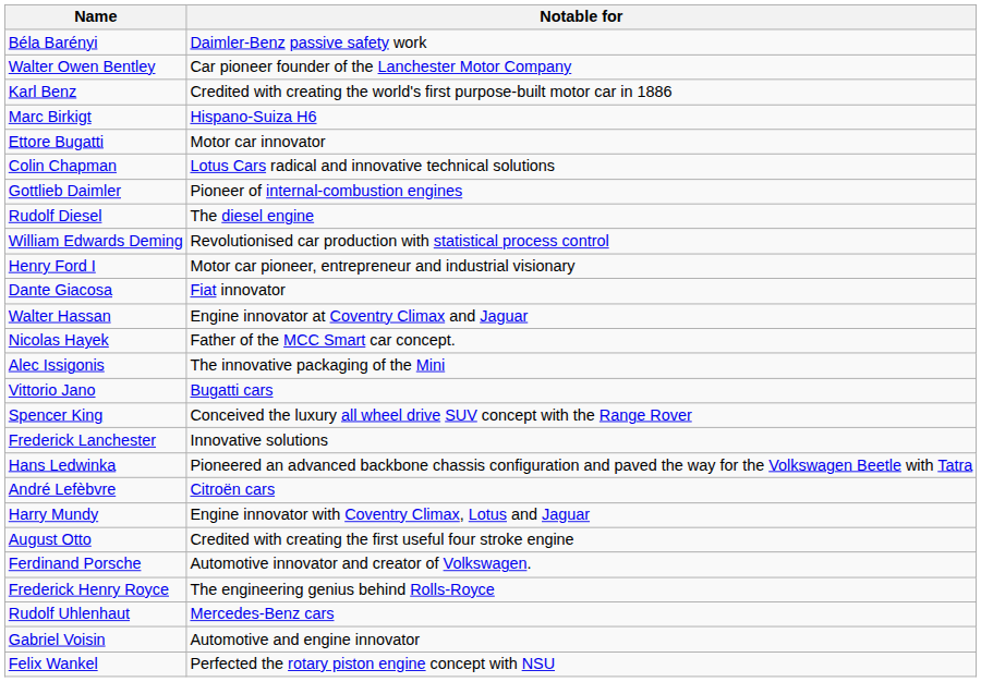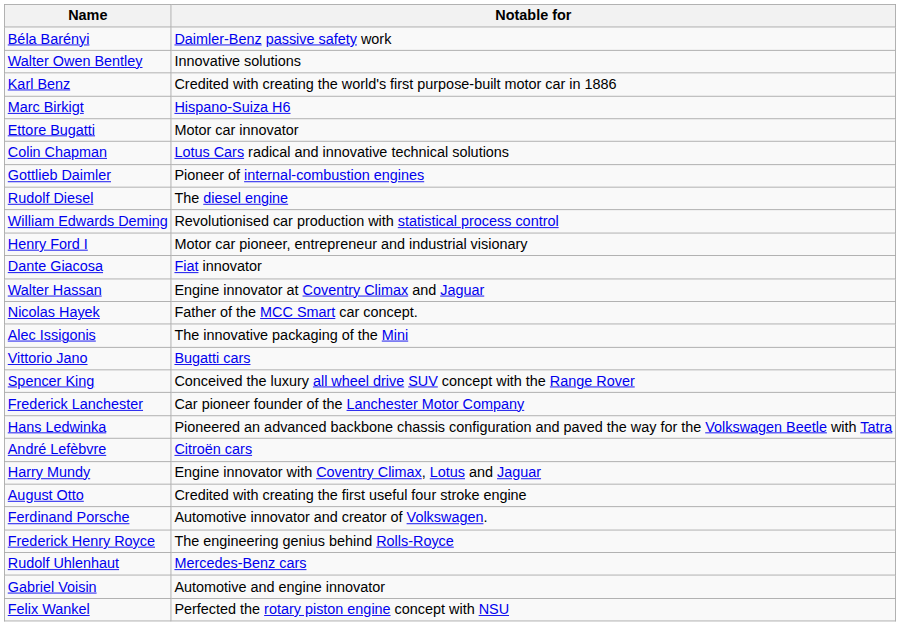Walter Owen Bentley | Notable for: Car pioneer founder of the Lanchester Motor Company -> Innovative solutions
Frederick Lanchester | Notable for: Innovative solutions -> Car pioneer founder of the Lanchester Motor Company
